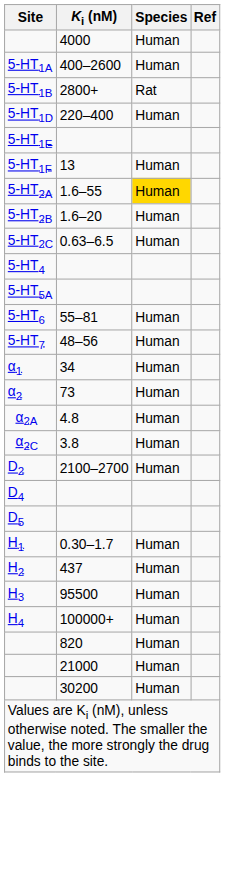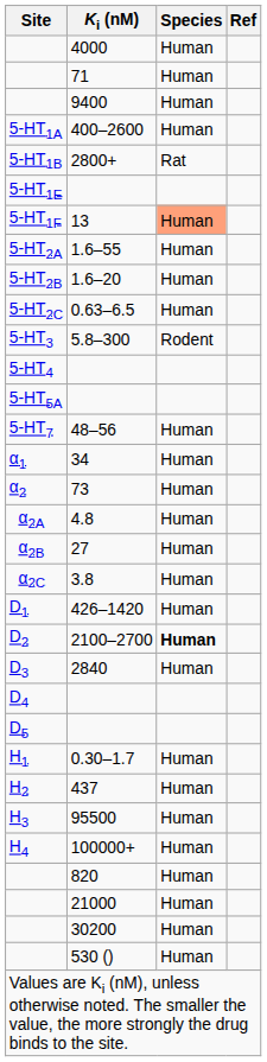+ row: 71 | Human
+ row: 9400 | Human
- row: 5-HT1D | 220–400 | Human
13 | Species: no background -> lightsalmon background
1.6–55 | Species: gold background -> no background
+ row: 5-HT3 | 5.8–300 | Rodent
- row: 5-HT6 | 55–81 | Human
+ row: α2B | 27 | Human
+ row: D1 | 426–1420 | Human
2100–2700 | Species: normal -> bold
+ row: D3 | 2840 | Human
+ row: 530 () | Human
